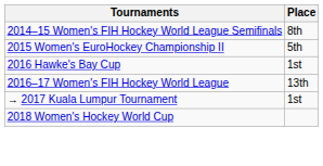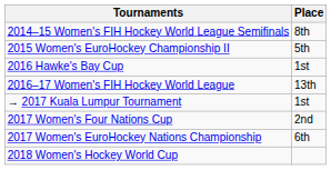+ row: 2017 Women's Four Nations Cup | 2nd
+ row: 2017 Women's EuroHockey Nations Championship | 6th
